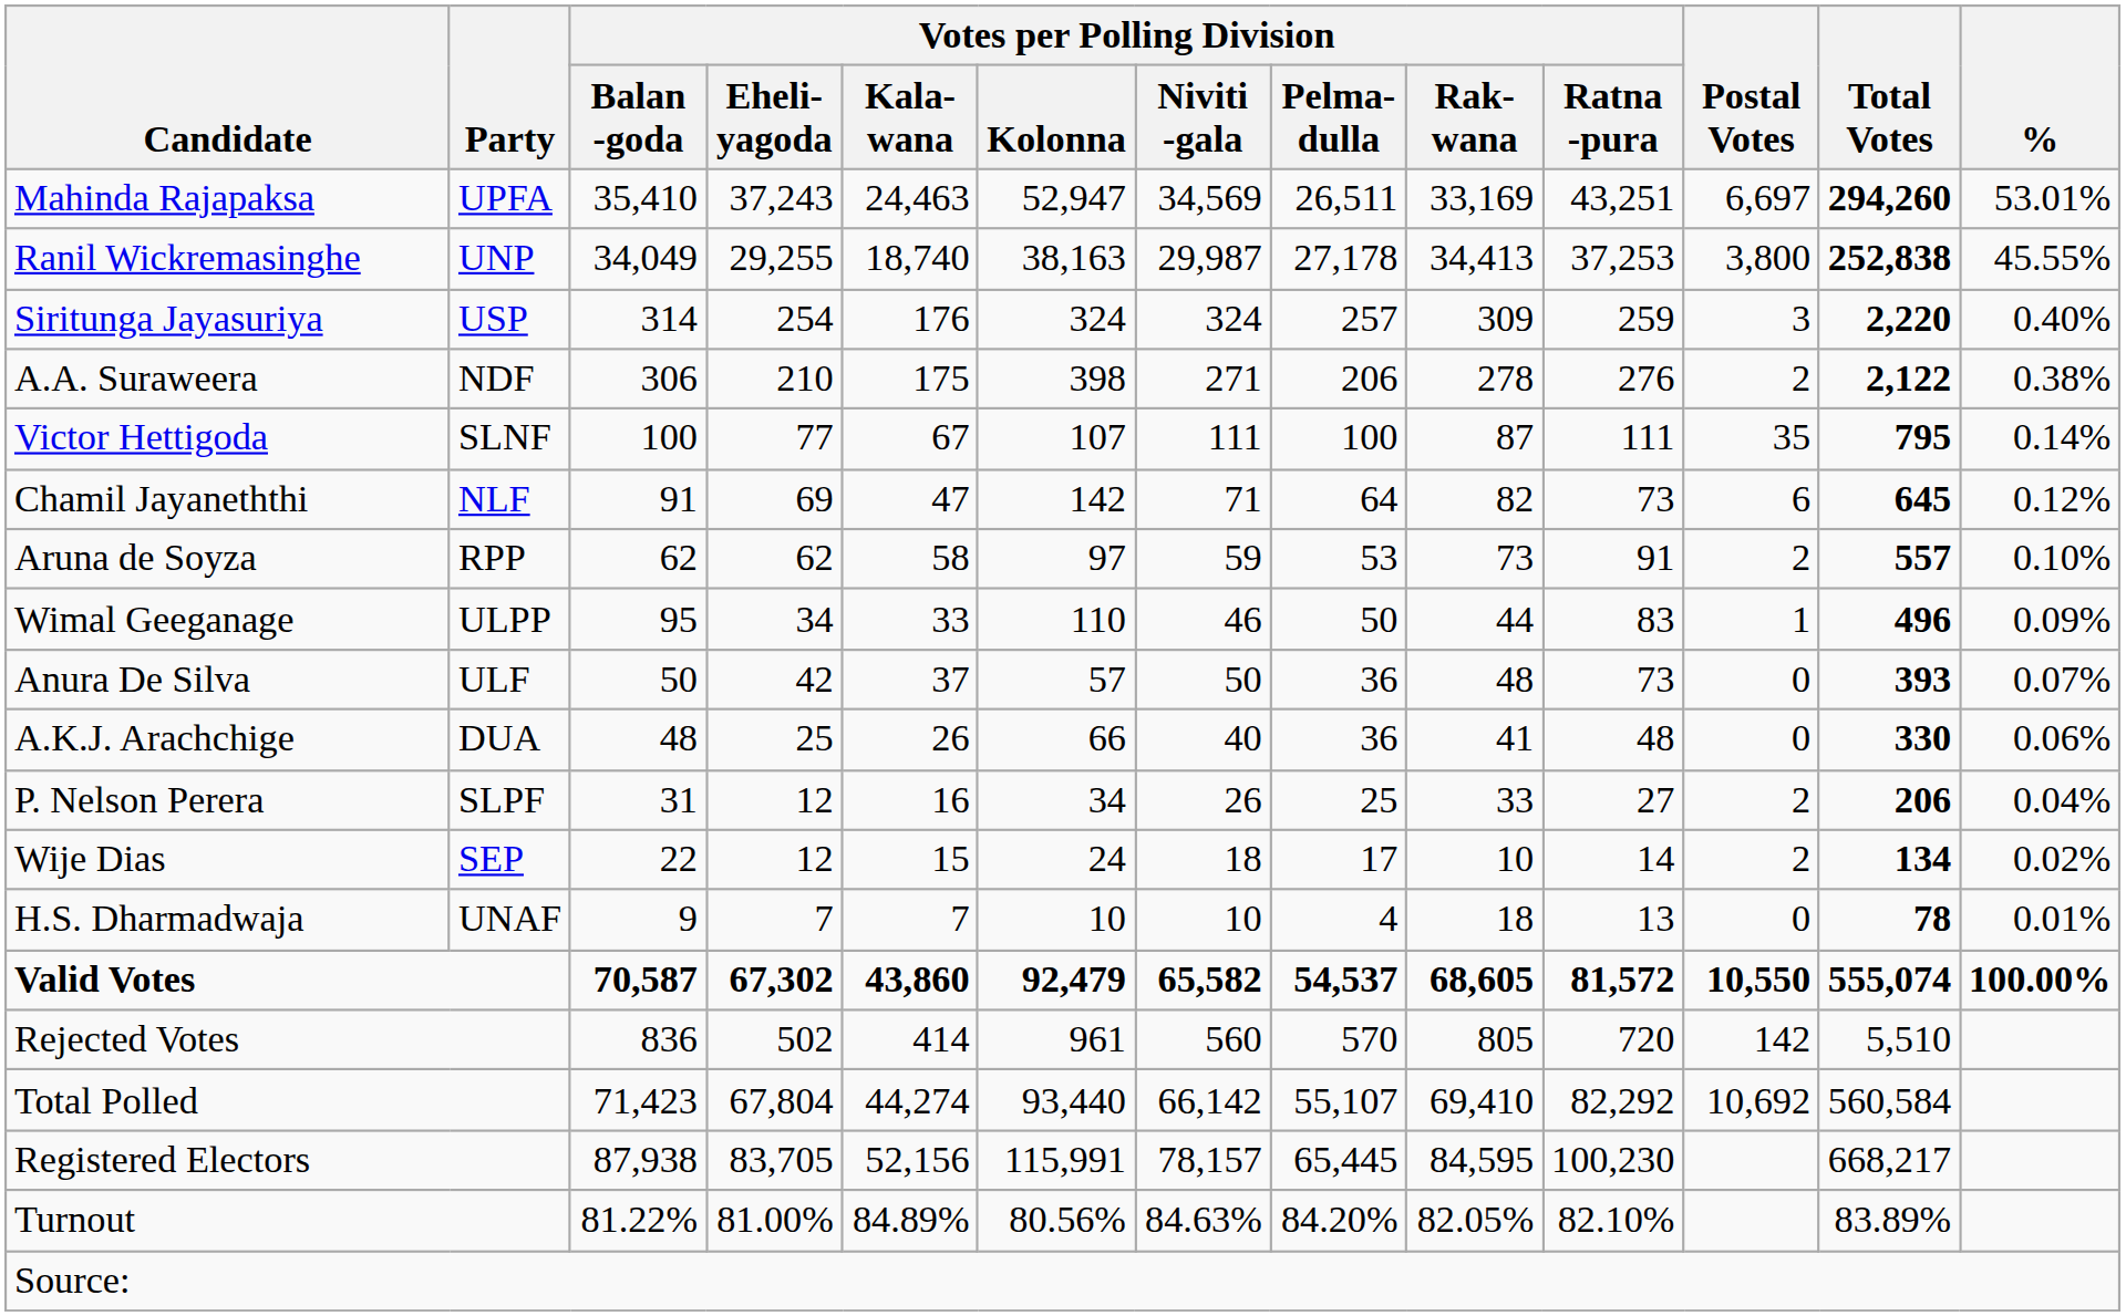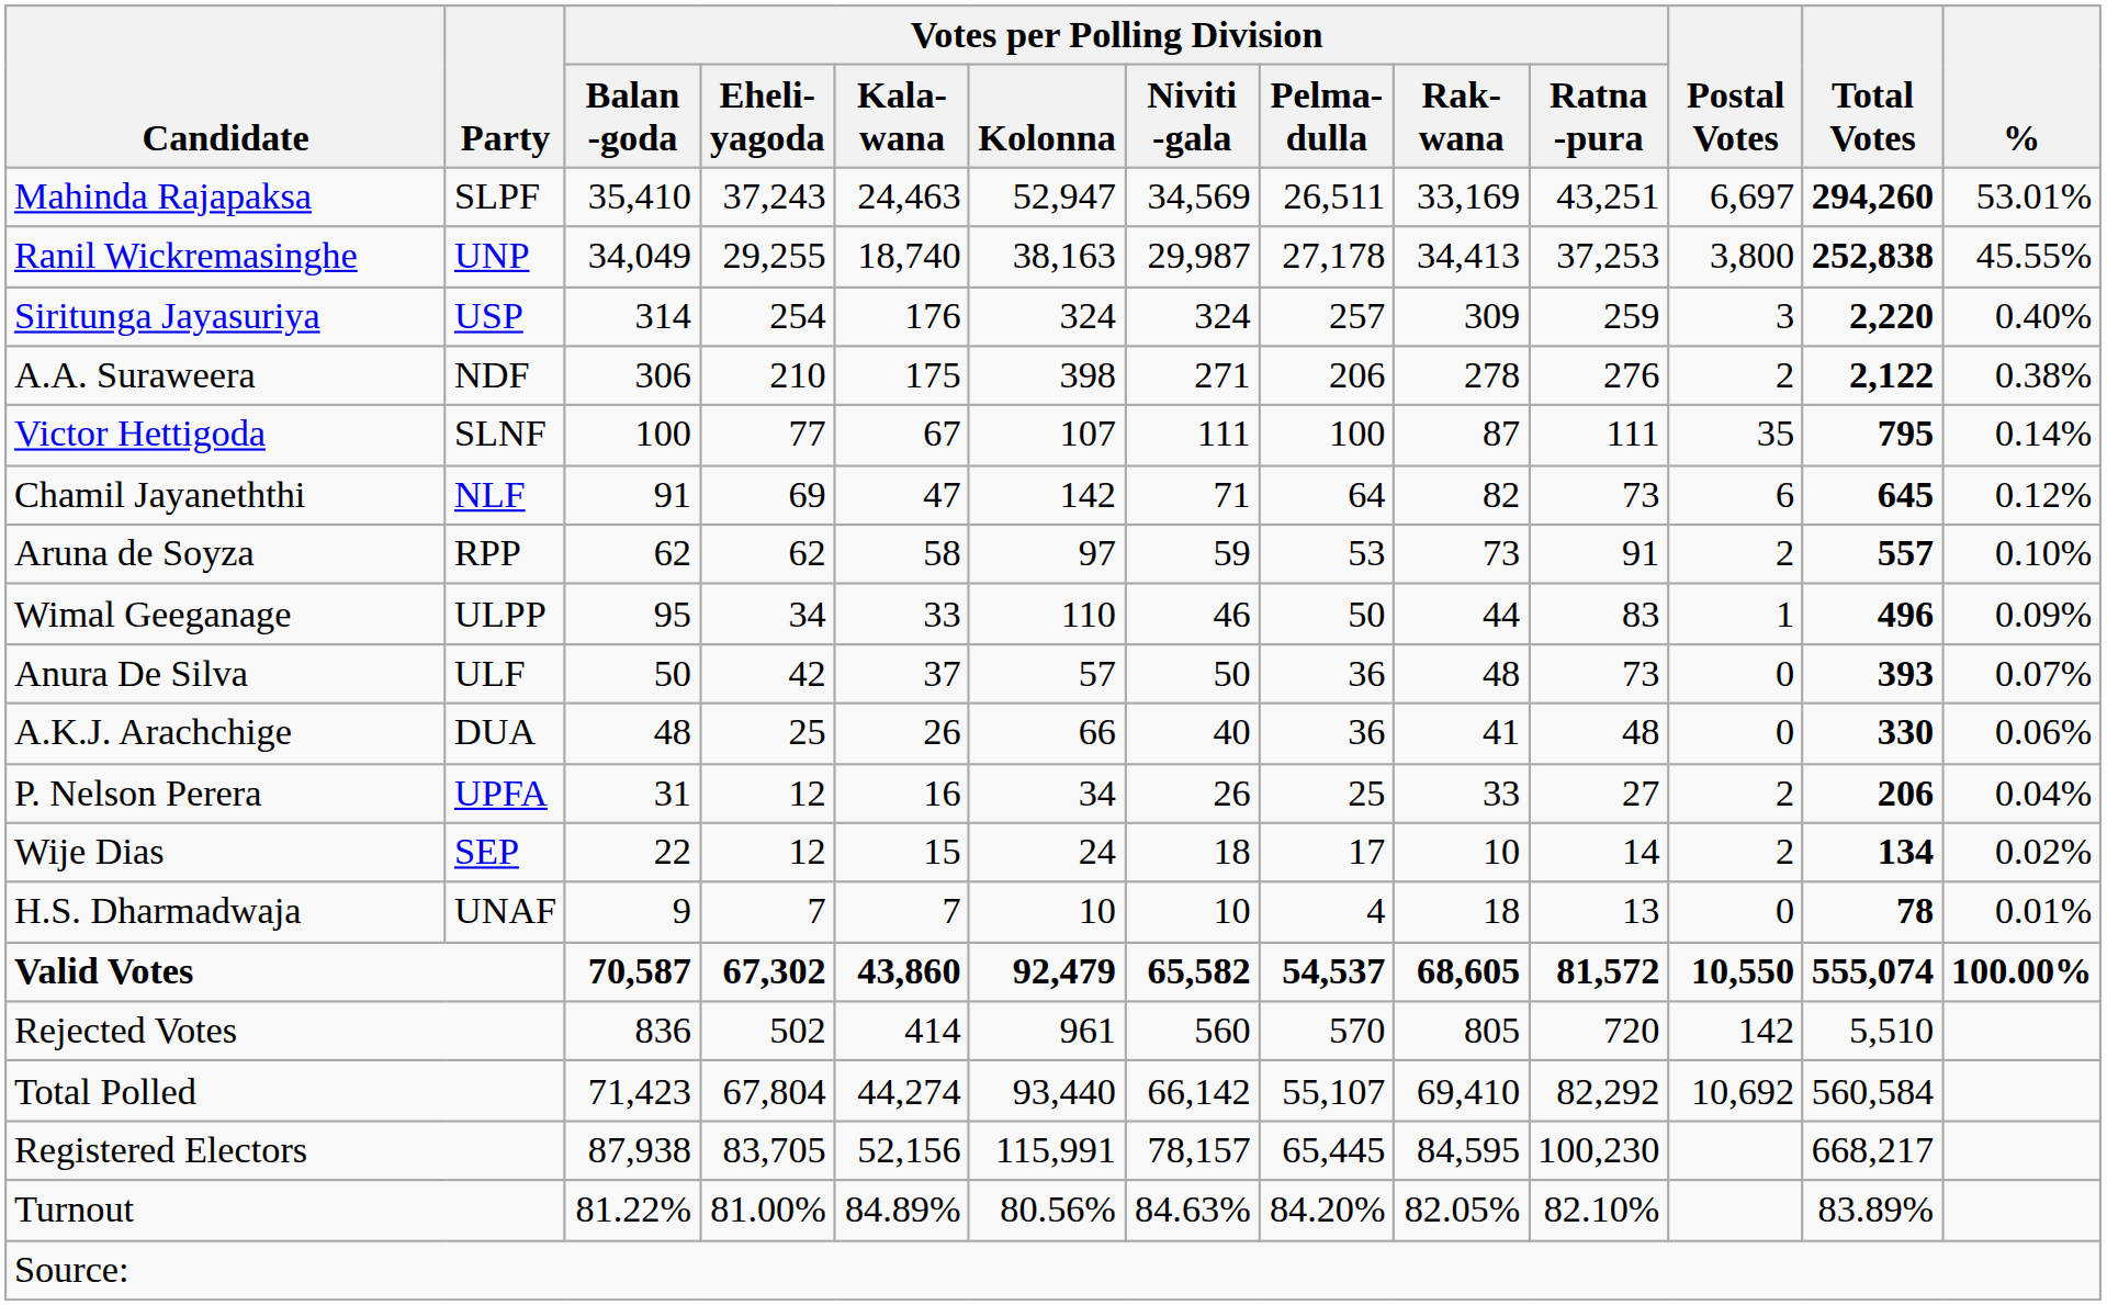Mahinda Rajapaksa | Party: UPFA -> SLPF
P. Nelson Perera | Party: SLPF -> UPFA
